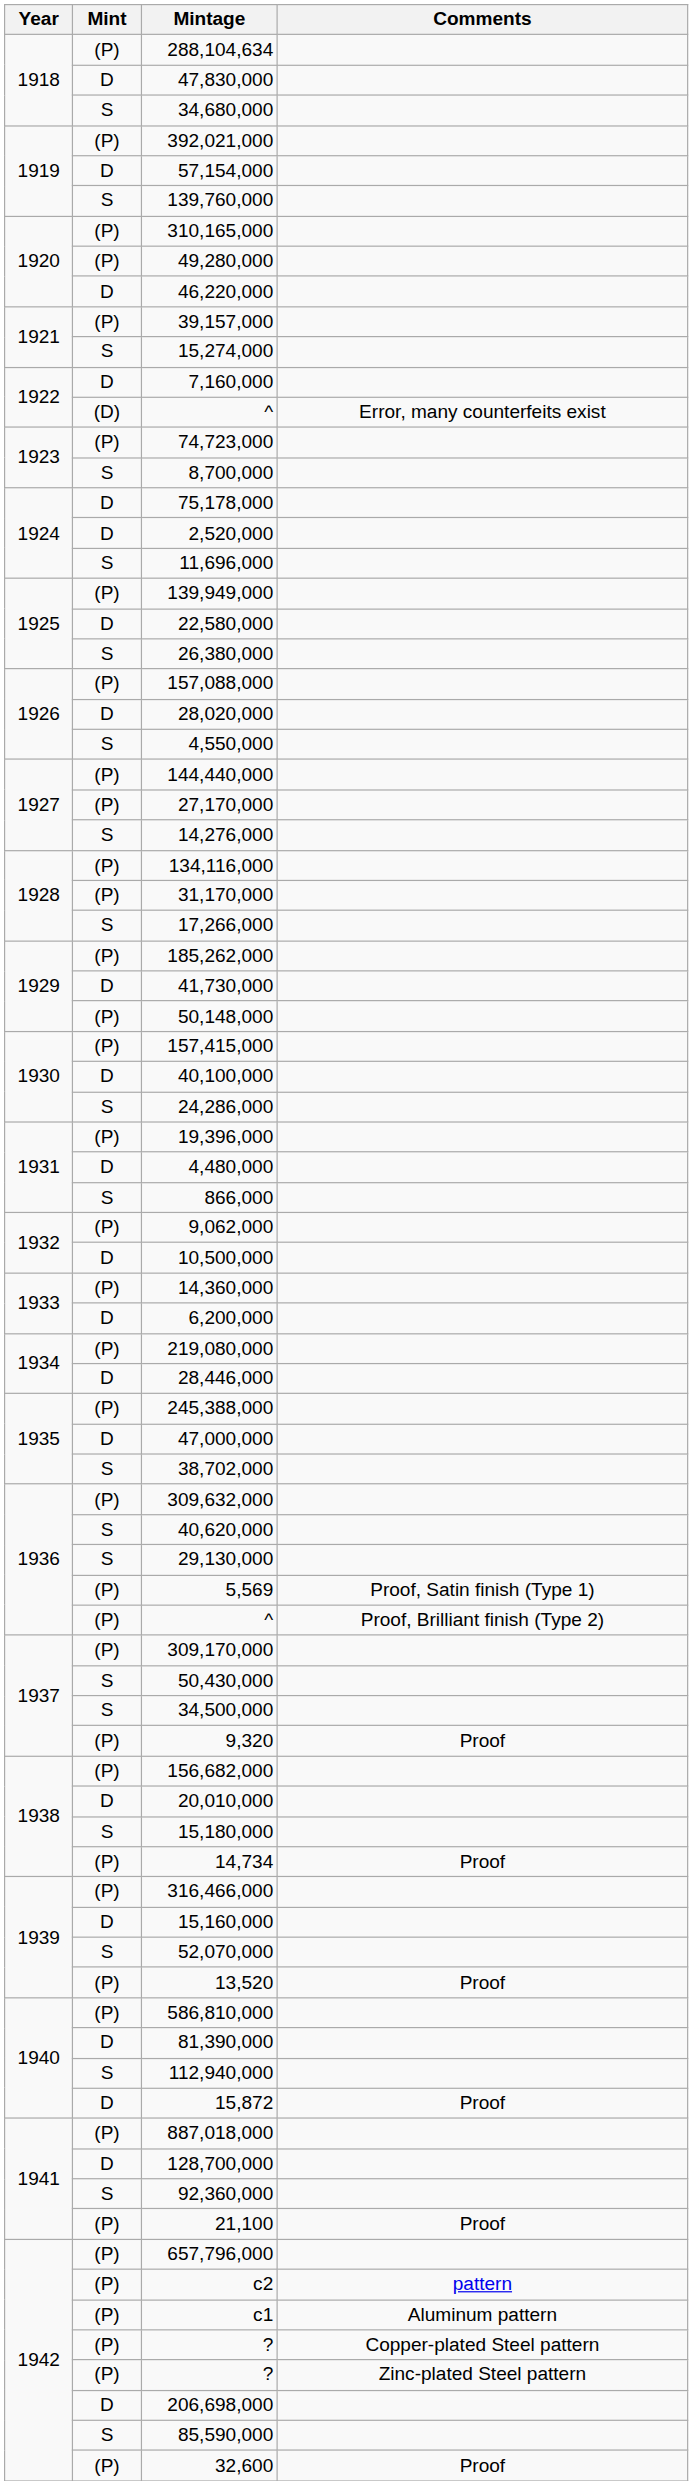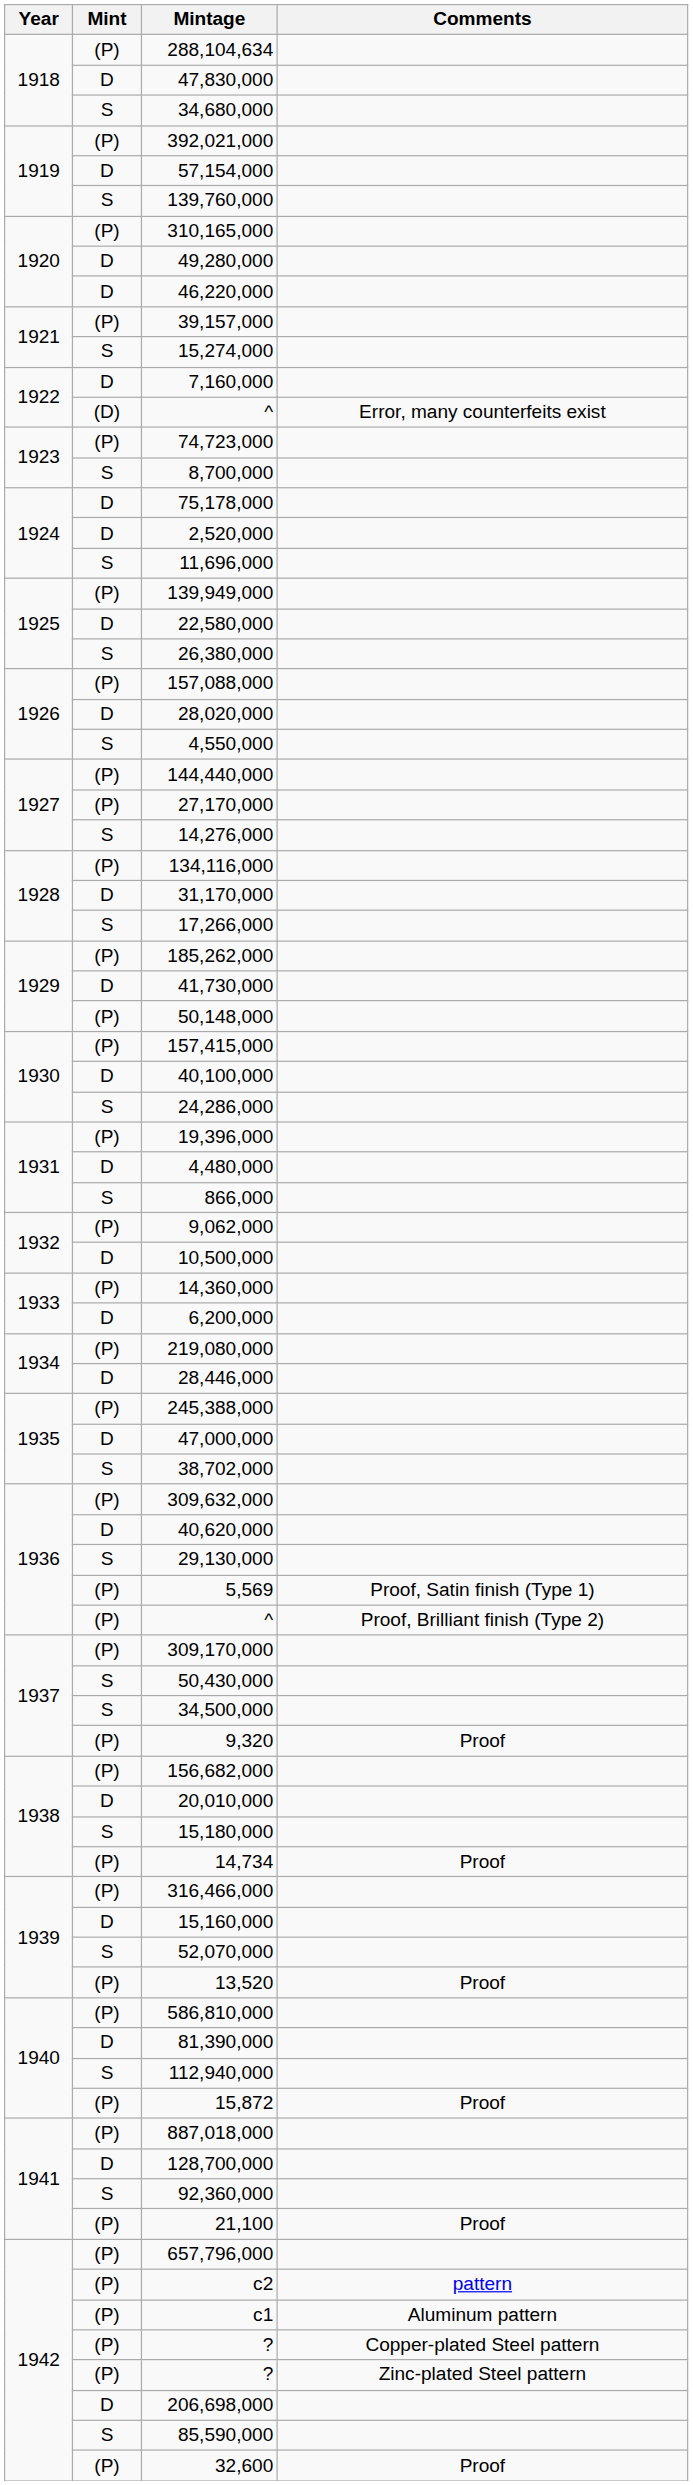49,280,000 | Mint: (P) -> D
31,170,000 | Mint: (P) -> D
40,620,000 | Mint: S -> D
15,872 | Mint: D -> (P)
